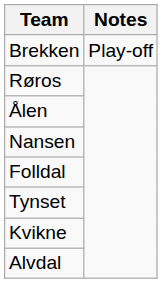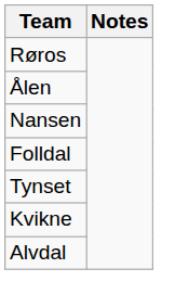- row: Brekken | Play-off
